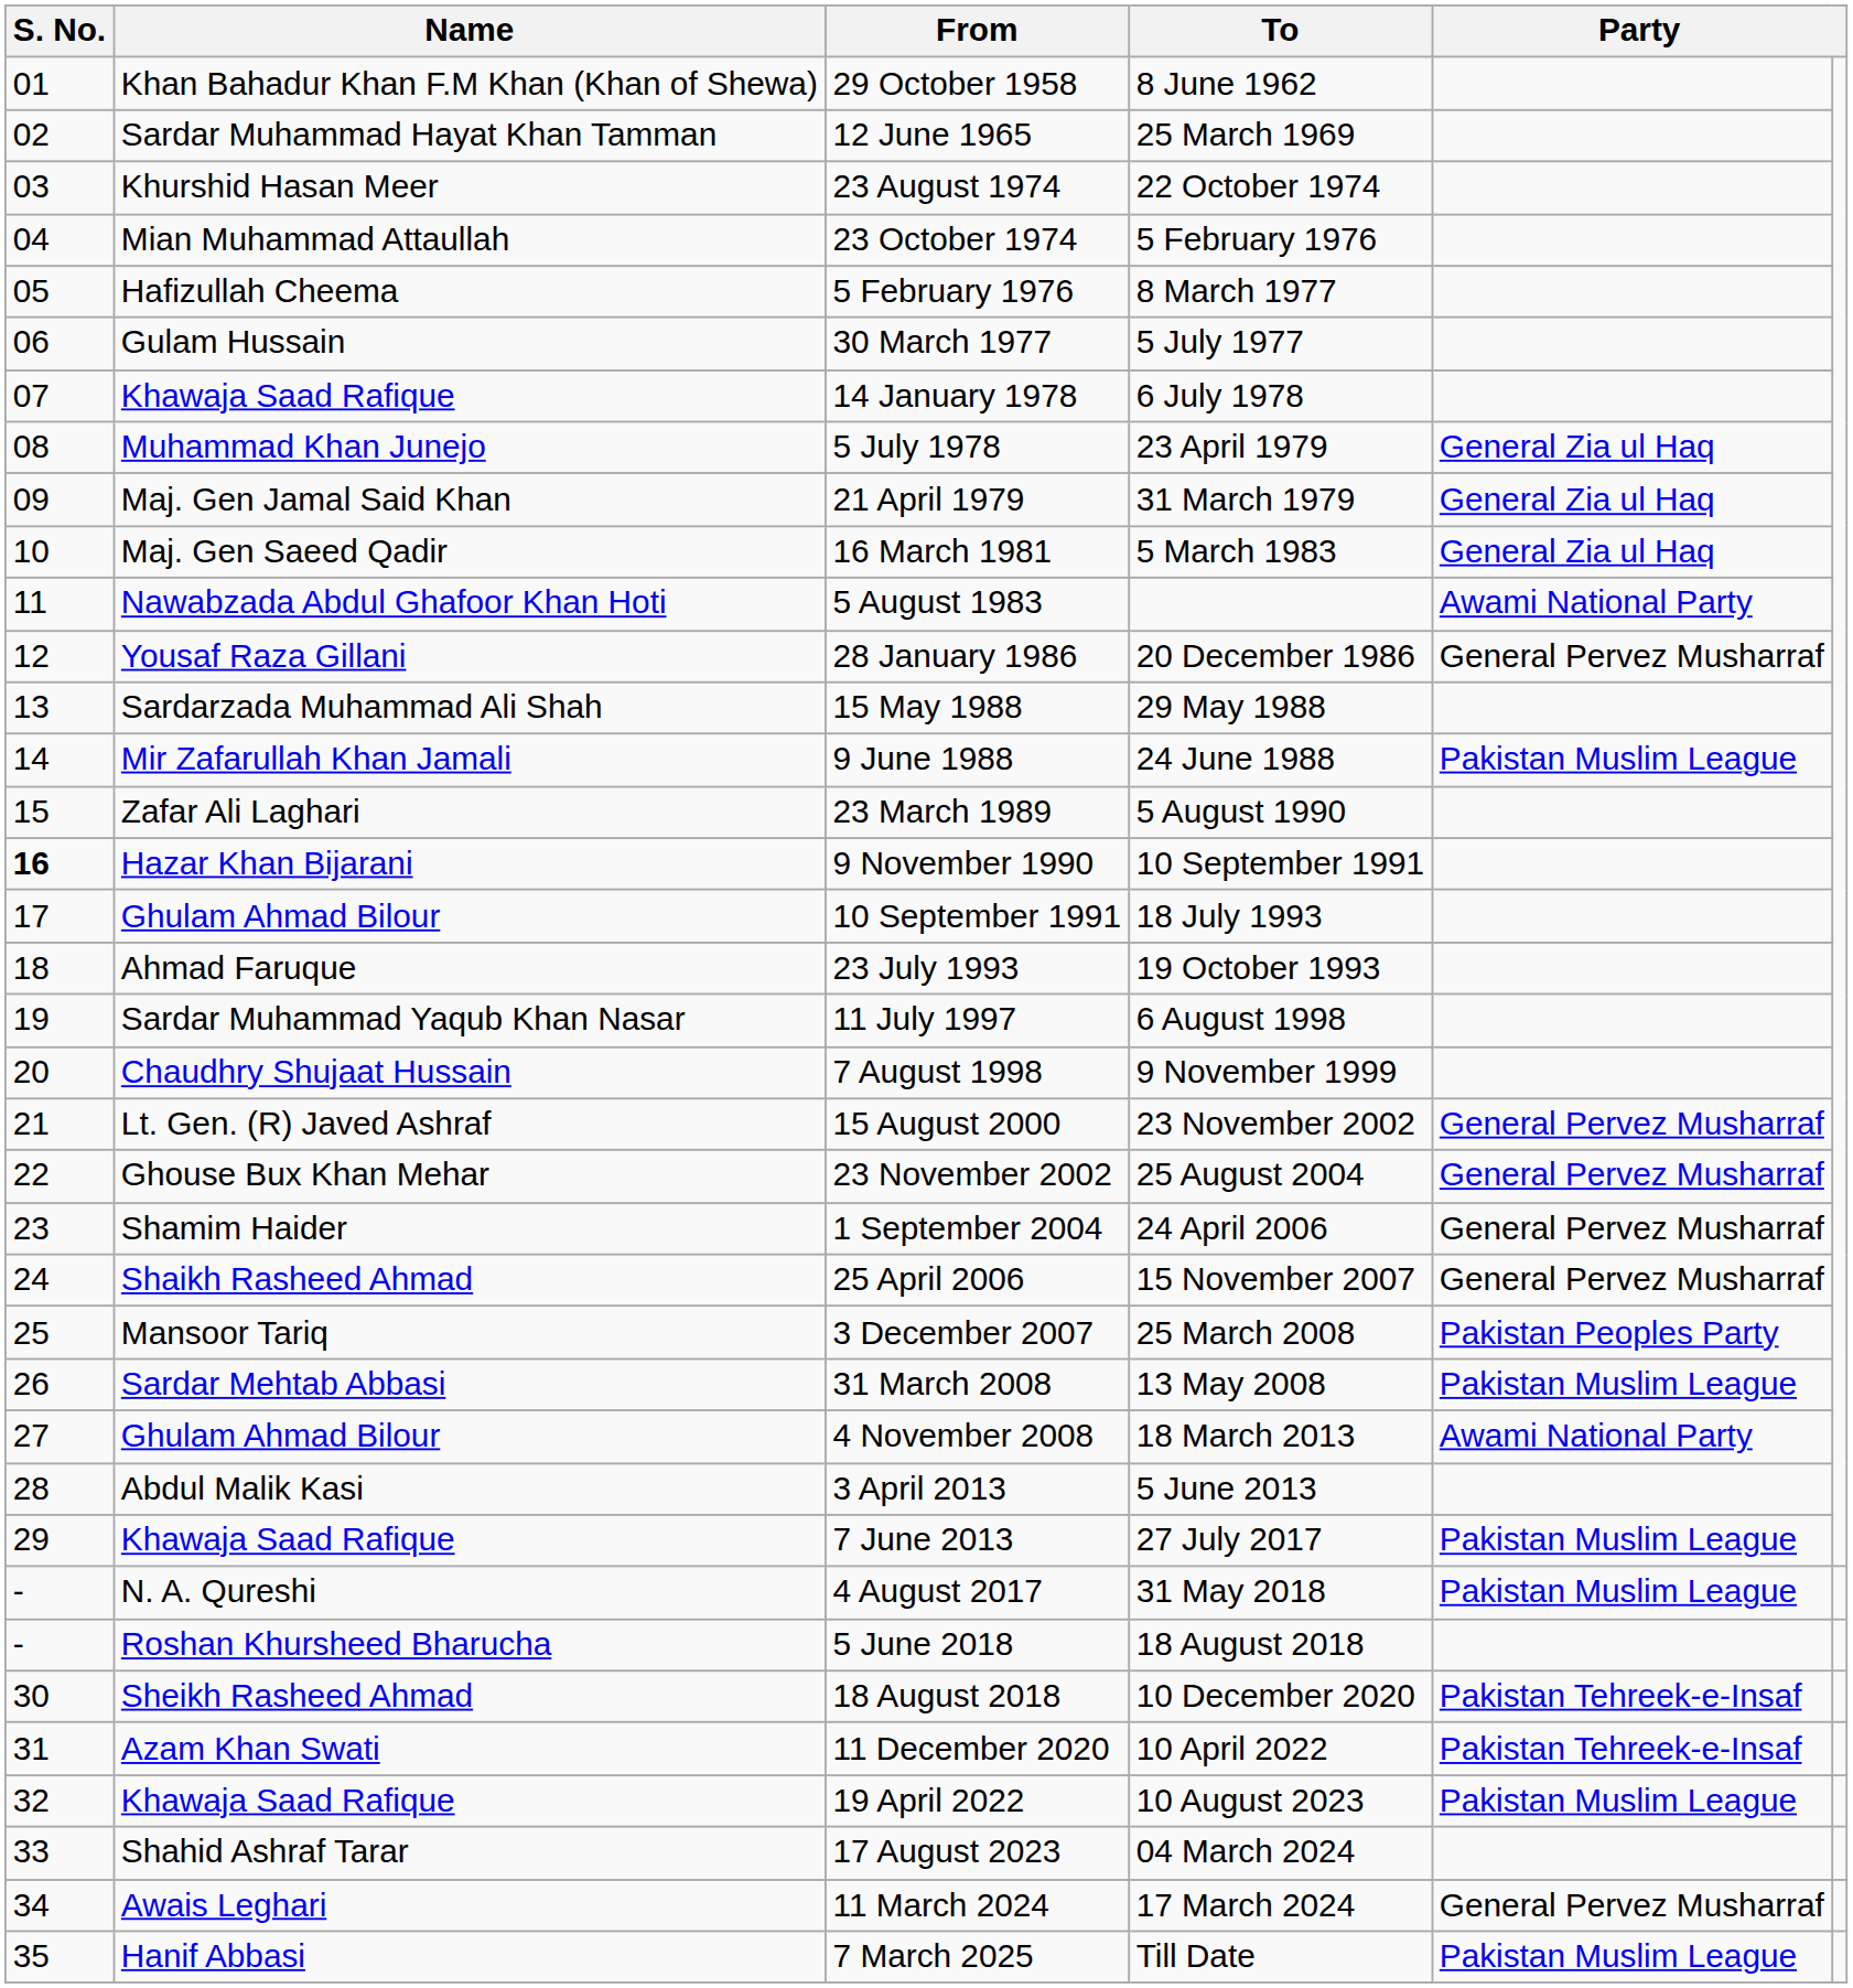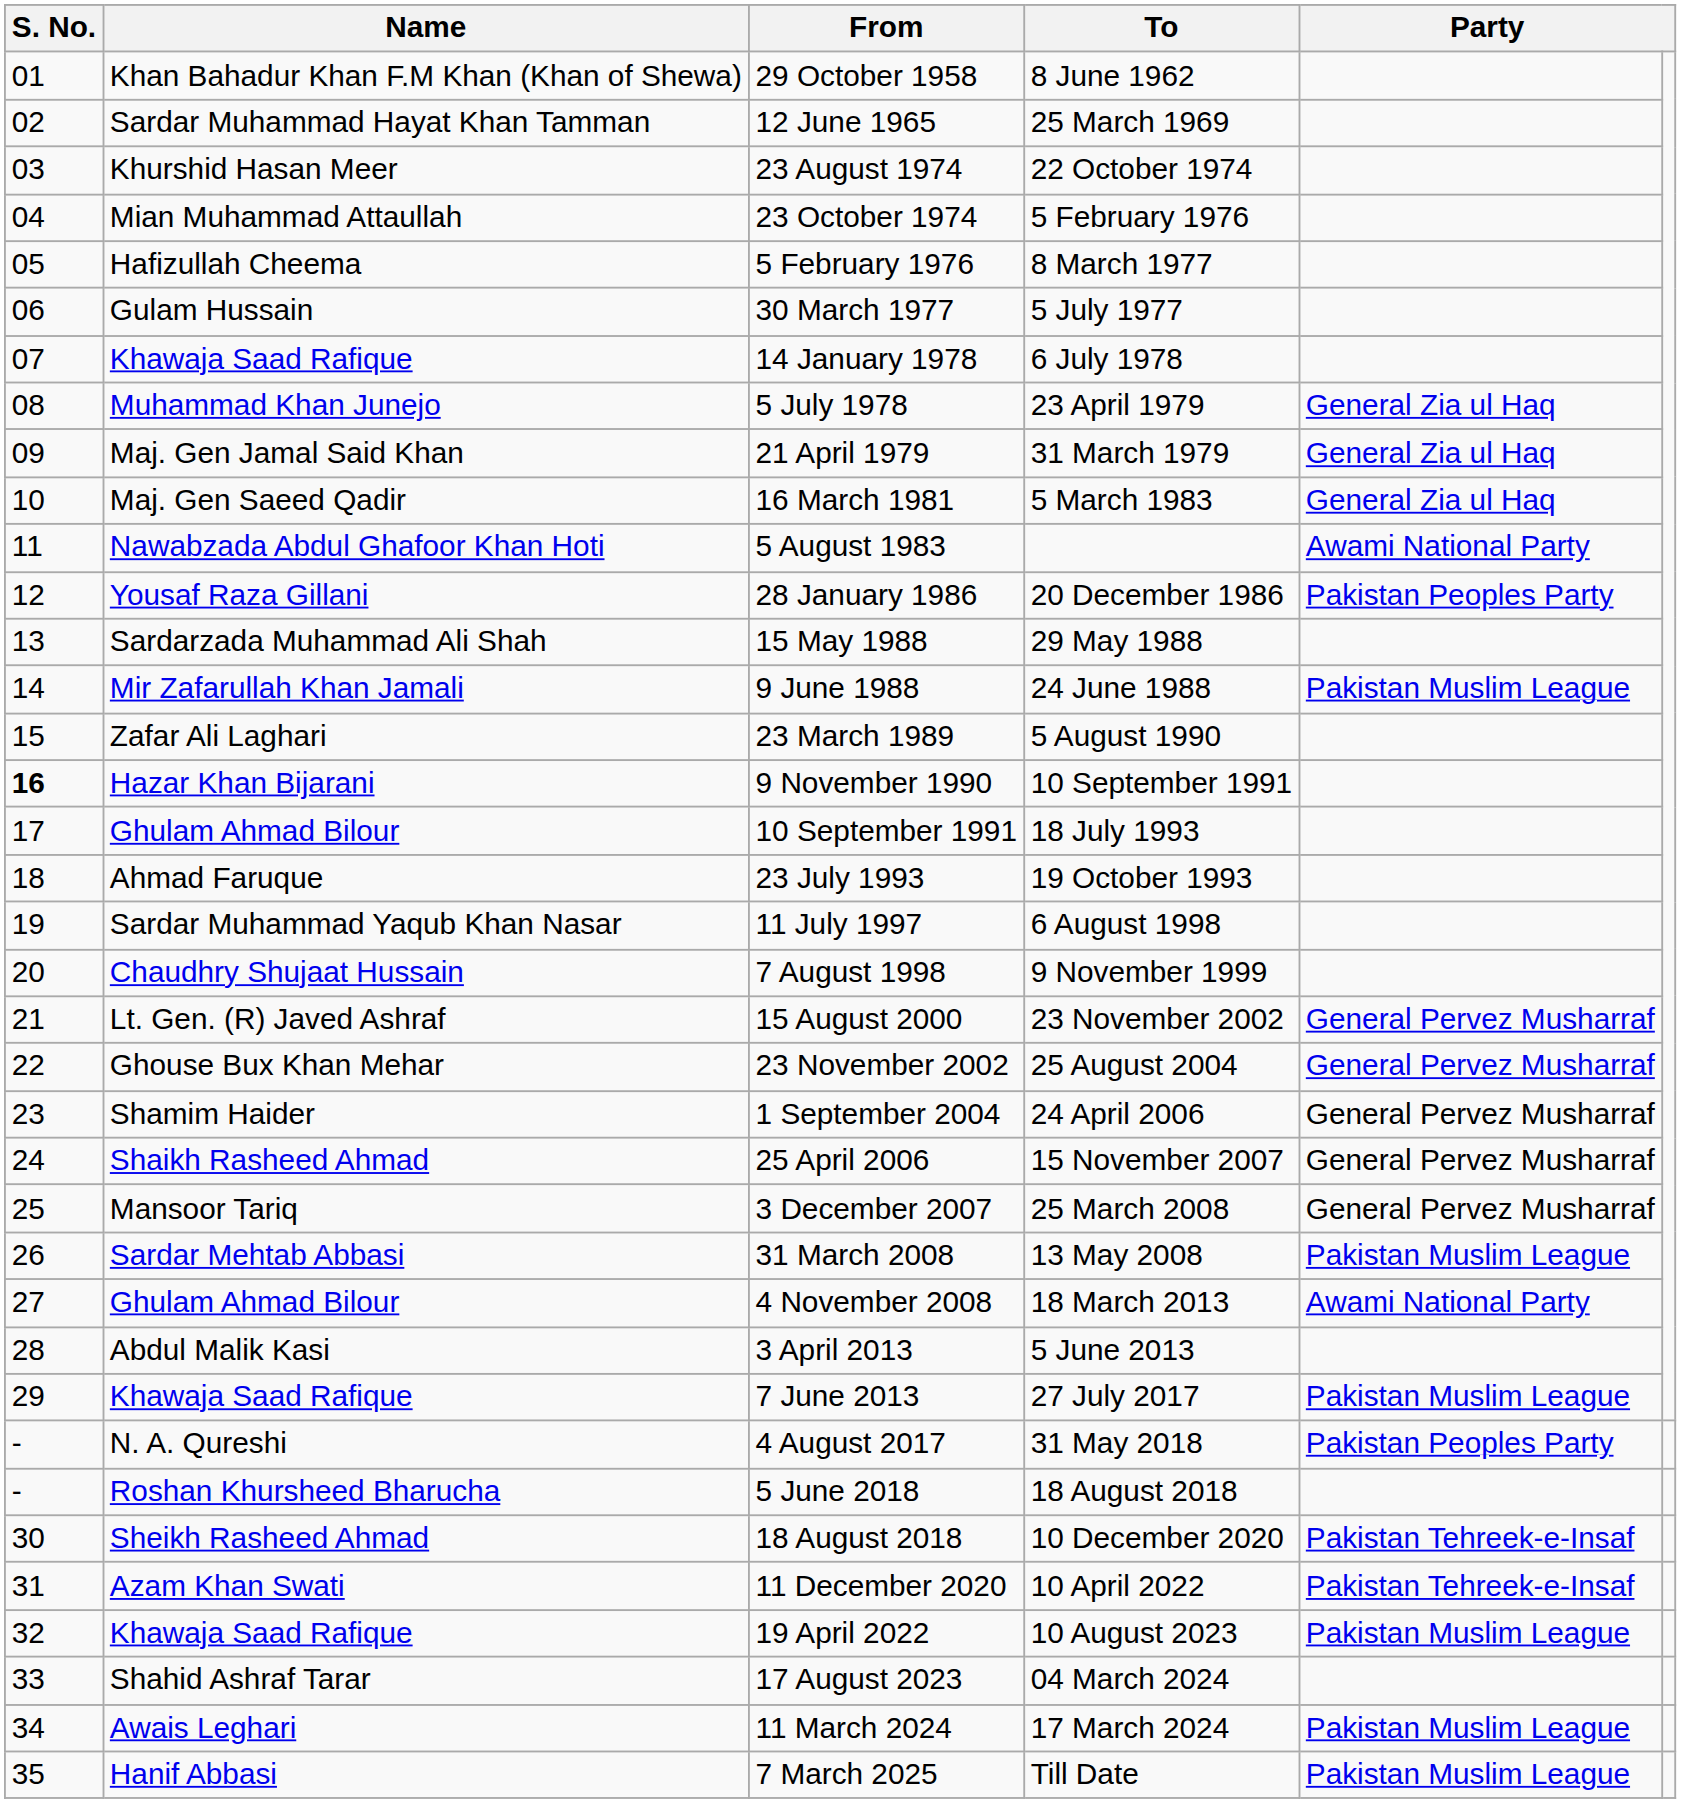28 January 1986 | column 5: General Pervez Musharraf -> Pakistan Peoples Party
3 December 2007 | column 5: Pakistan Peoples Party -> General Pervez Musharraf
4 August 2017 | column 5: Pakistan Muslim League -> Pakistan Peoples Party
11 March 2024 | column 5: General Pervez Musharraf -> Pakistan Muslim League
